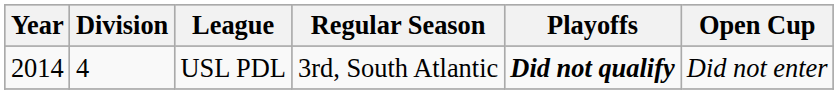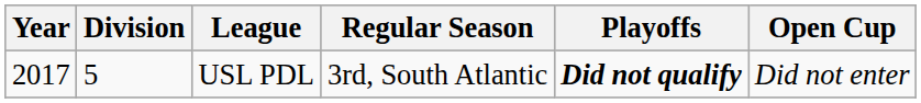USL PDL | Year: 2014 -> 2017
USL PDL | Division: 4 -> 5
